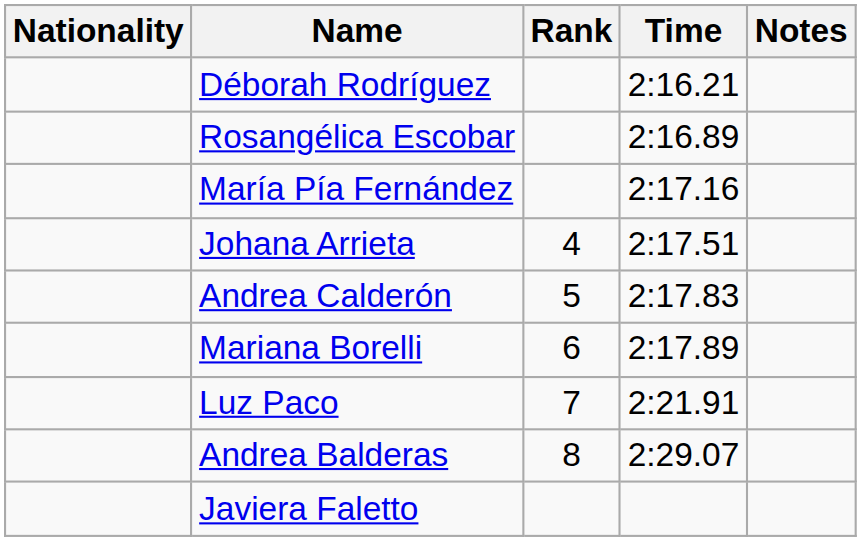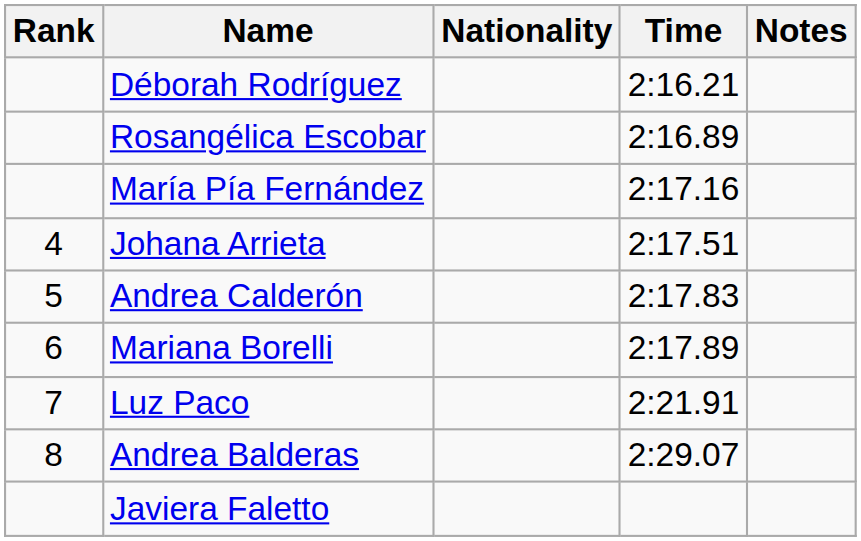columns swapped: Rank <-> Nationality
